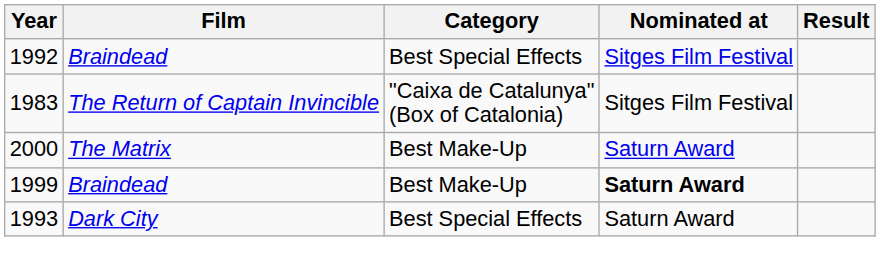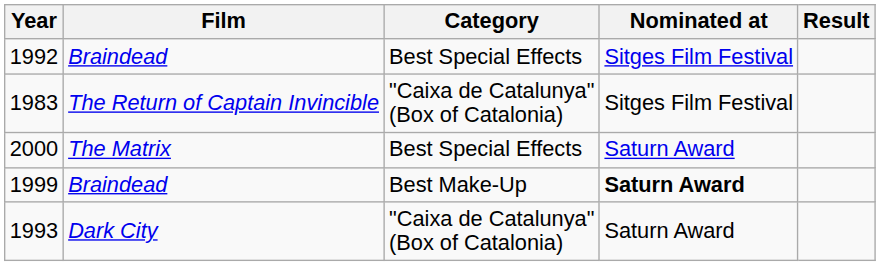2000 | Category: Best Make-Up -> Best Special Effects
1993 | Category: Best Special Effects -> "Caixa de Catalunya" (Box of Catalonia)
